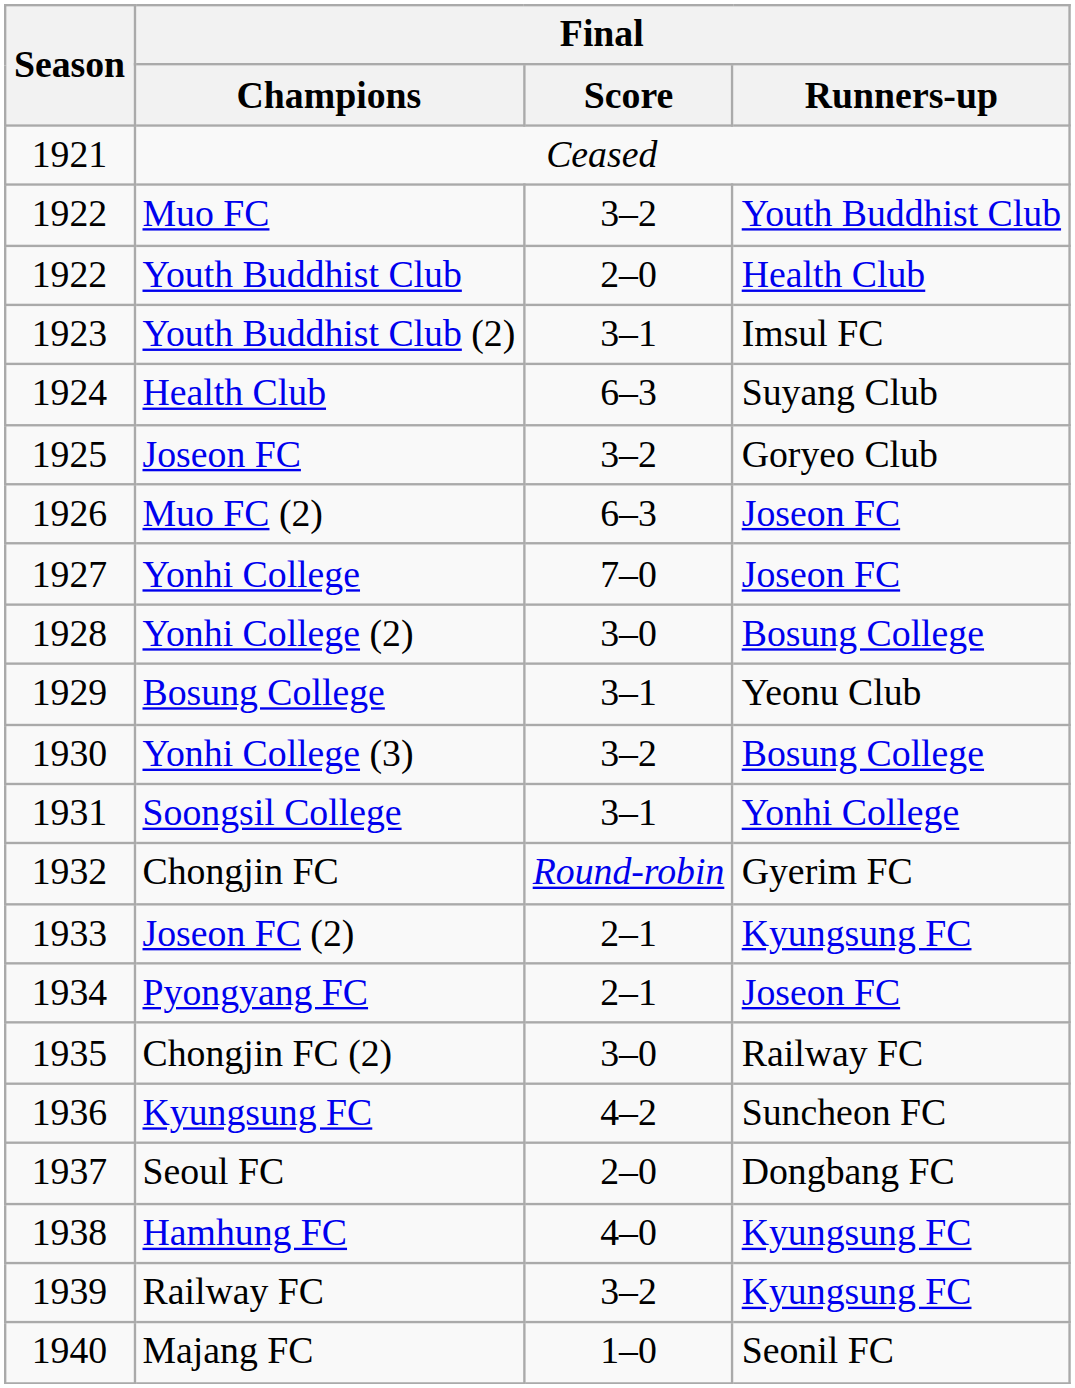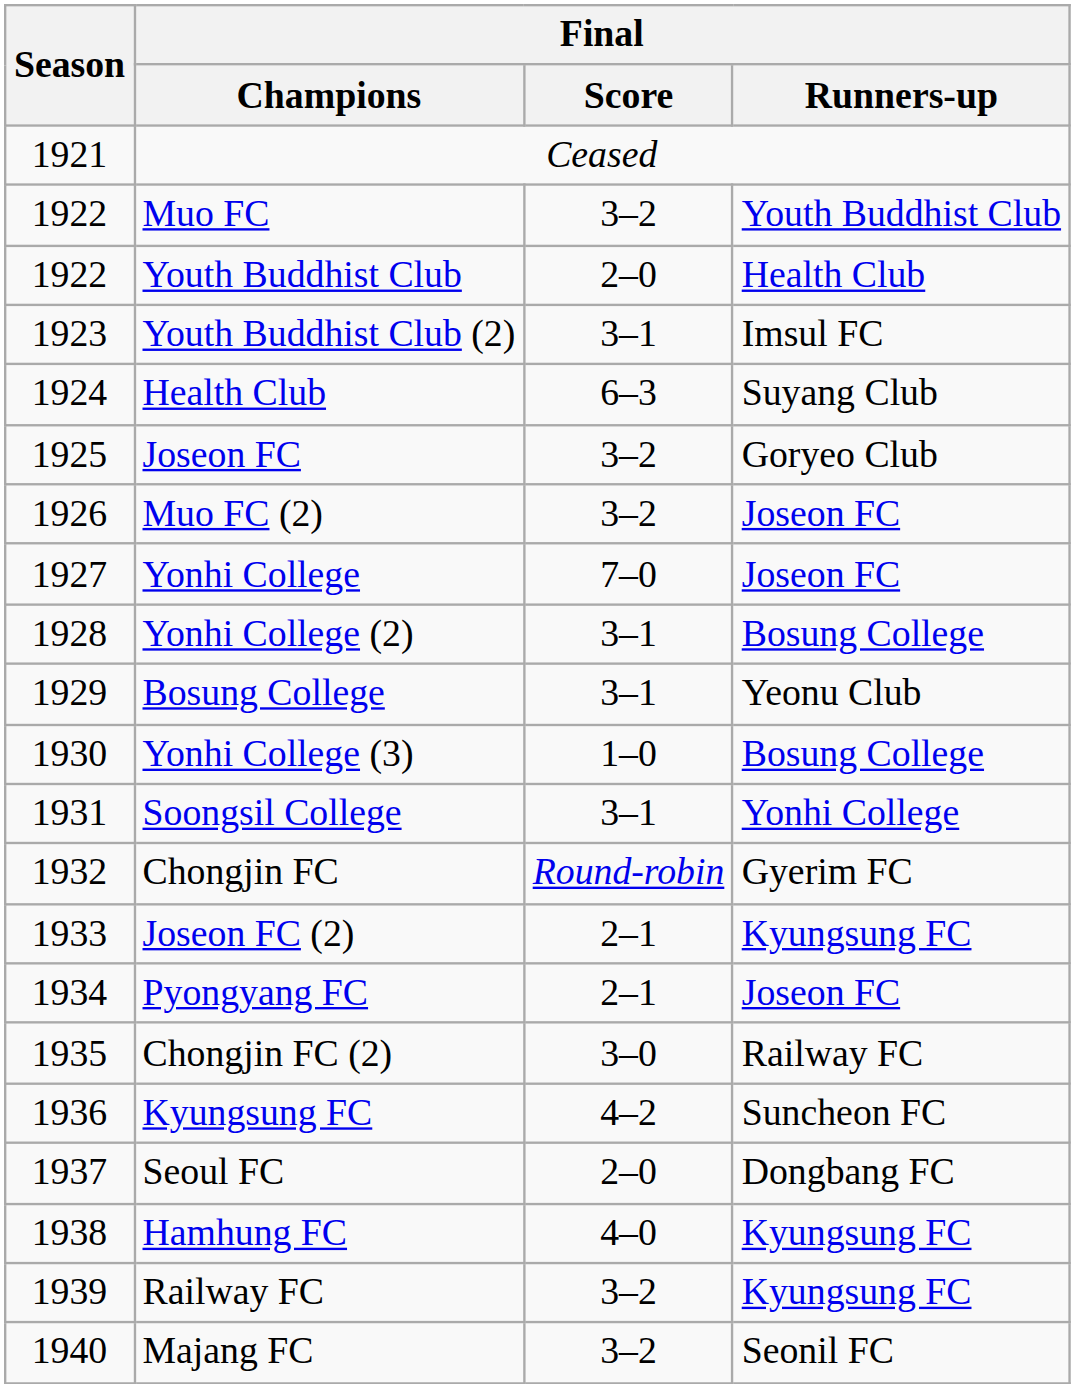Muo FC (2) | Final / Score: 6–3 -> 3–2
Yonhi College (2) | Final / Score: 3–0 -> 3–1
Yonhi College (3) | Final / Score: 3–2 -> 1–0
Majang FC | Final / Score: 1–0 -> 3–2
